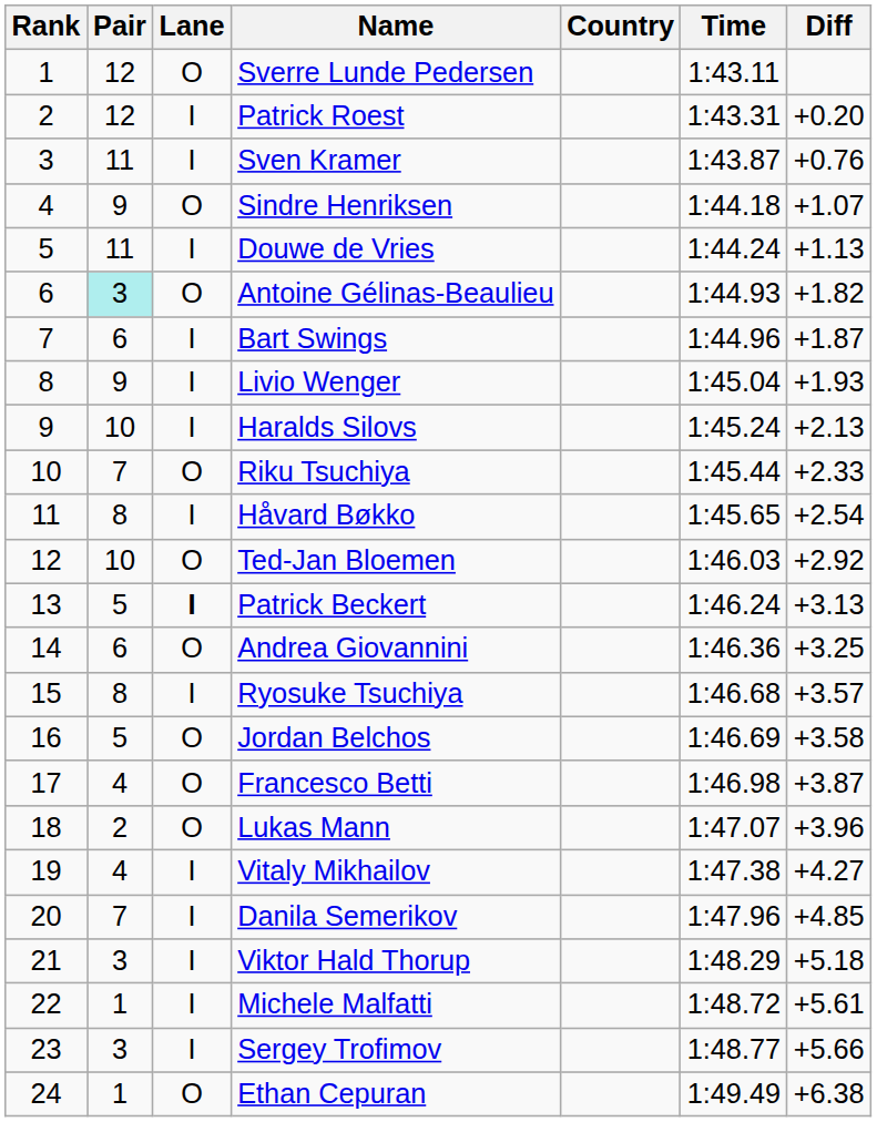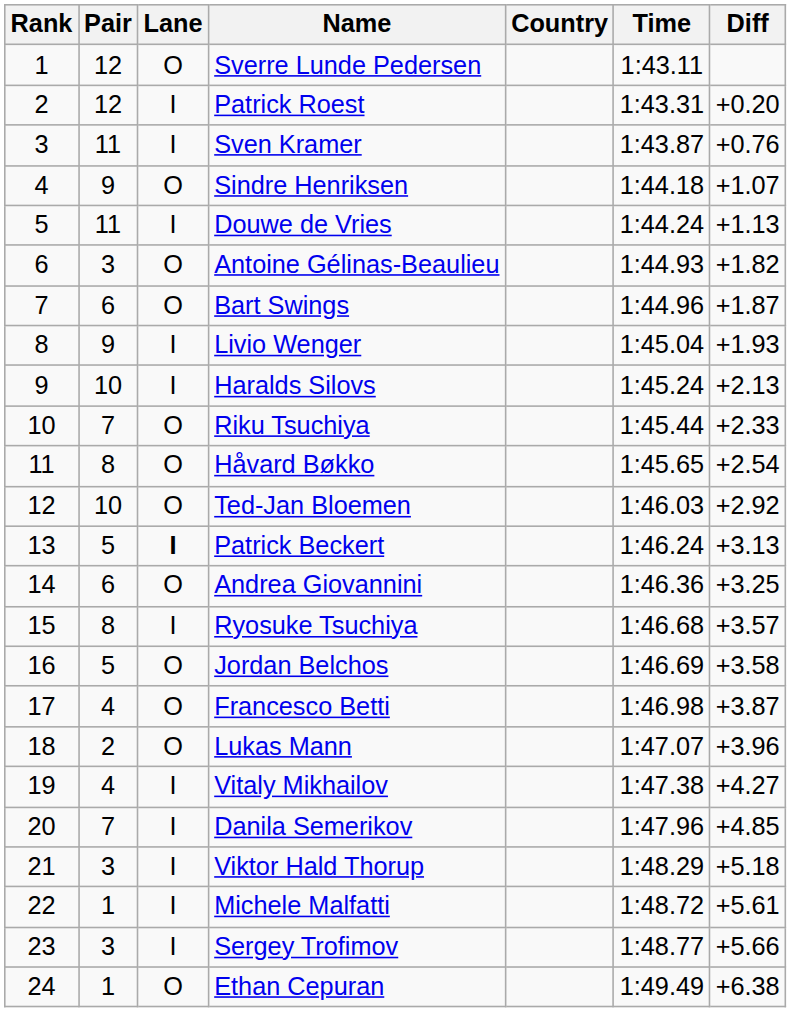Antoine Gélinas-Beaulieu | Pair: paleturquoise background -> no background
Bart Swings | Lane: I -> O
Håvard Bøkko | Lane: I -> O
